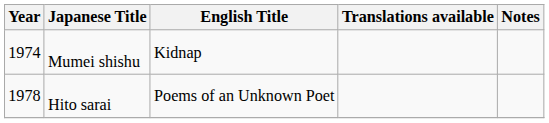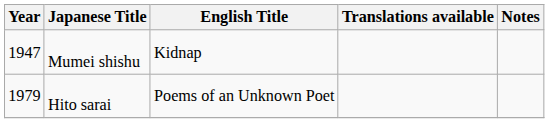Mumei shishu | Year: 1974 -> 1947
Hito sarai | Year: 1978 -> 1979
